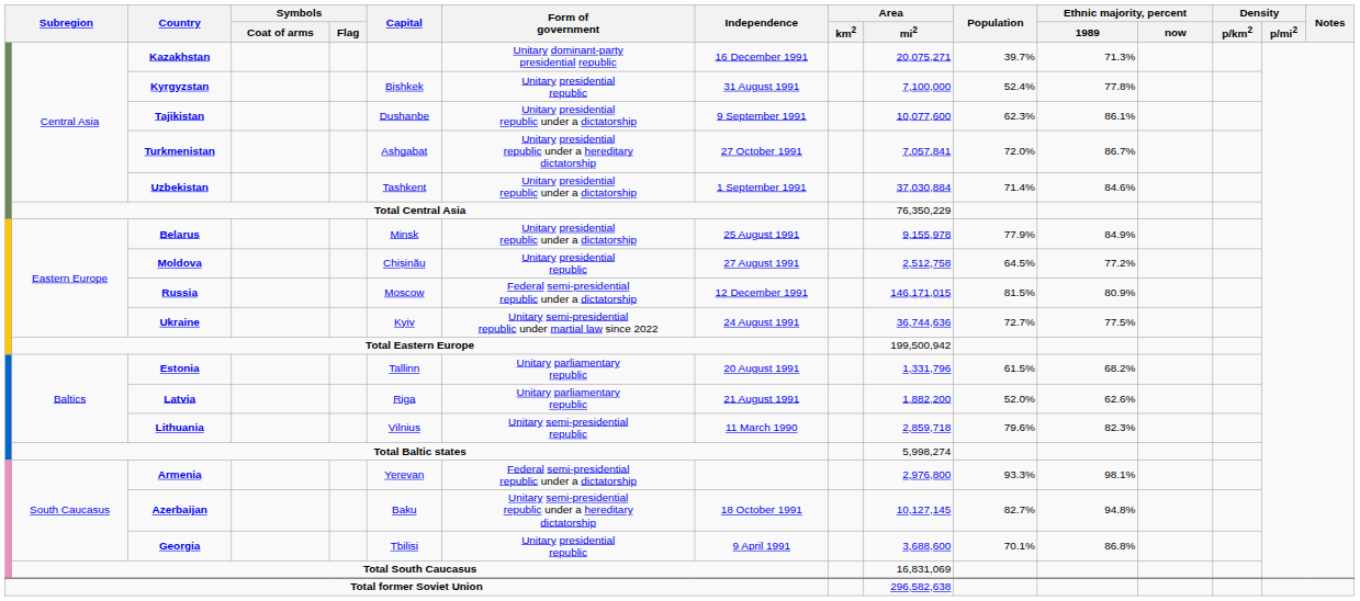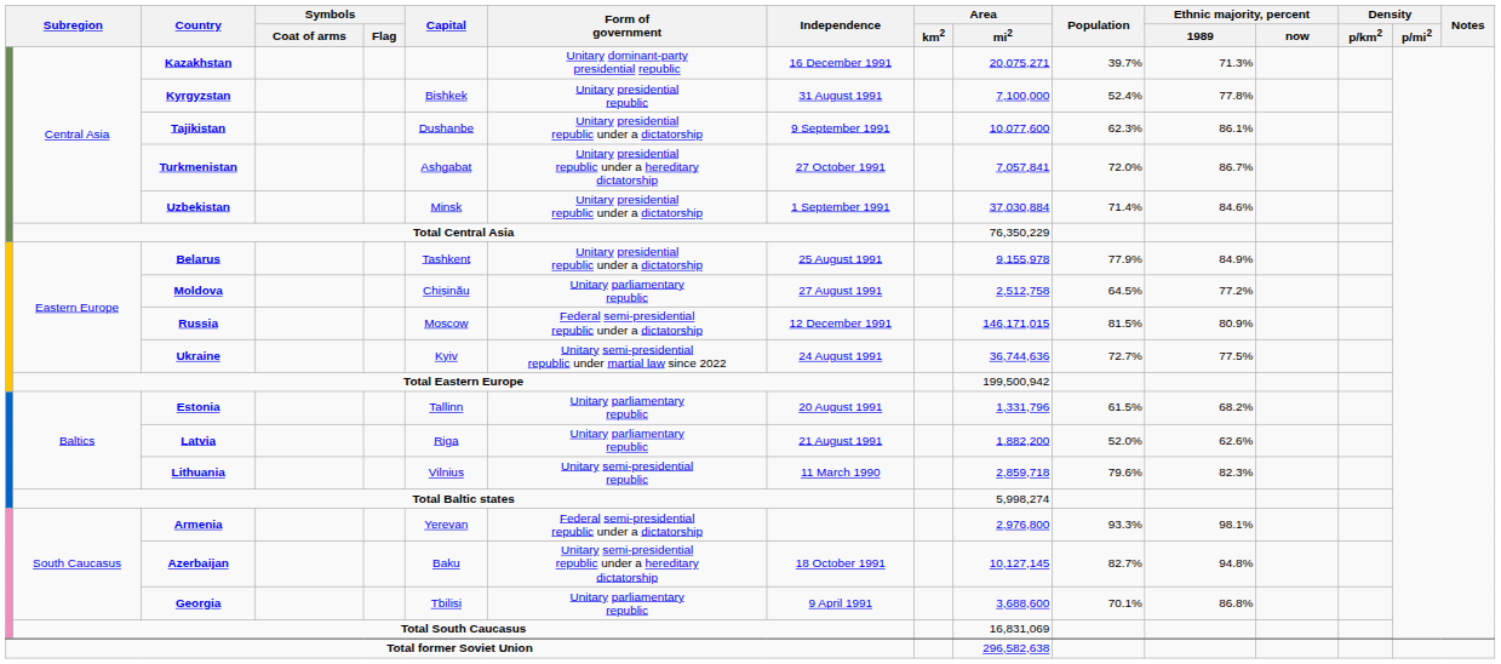Uzbekistan | Capital: Tashkent -> Minsk
Belarus | Capital: Minsk -> Tashkent
Moldova | Form of government: Unitary presidential republic -> Unitary parliamentary republic
Georgia | Form of government: Unitary presidential republic -> Unitary parliamentary republic
